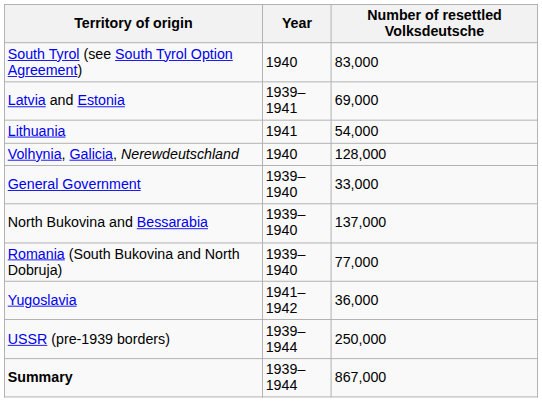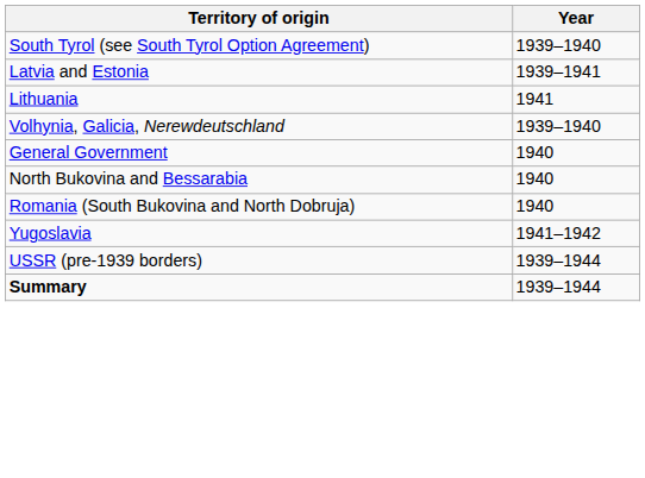- column: Number of resettled Volksdeutsche | 83,000 | 69,000 | 54,000 | 128,000 | 33,000 | 137,000 | 77,000 | 36,000 | 250,000 | 867,000
South Tyrol (see South Tyrol Option Agreement) | Year: 1940 -> 1939–1940
Volhynia, Galicia, Nerewdeutschland | Year: 1940 -> 1939–1940
General Government | Year: 1939–1940 -> 1940
North Bukovina and Bessarabia | Year: 1939–1940 -> 1940
Romania (South Bukovina and North Dobruja) | Year: 1939–1940 -> 1940
